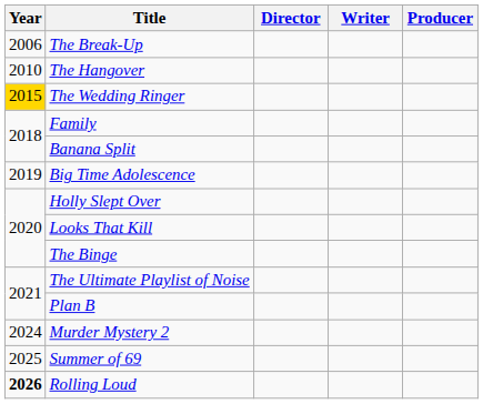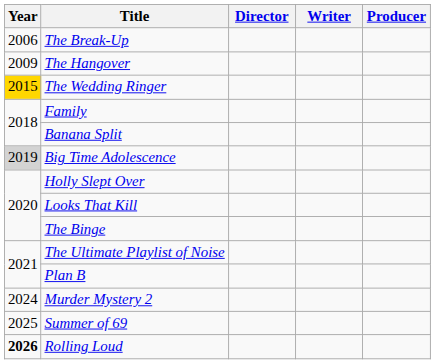The Hangover | Year: 2010 -> 2009
Big Time Adolescence | Year: no background -> lightgrey background
